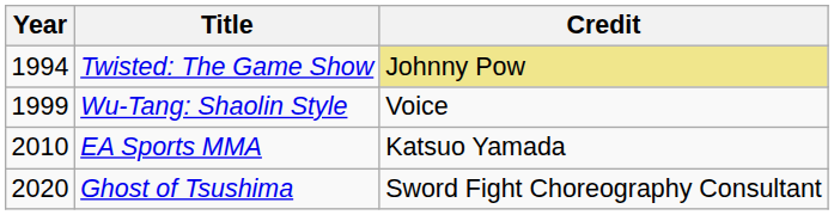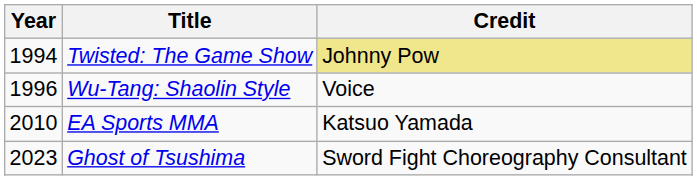Wu-Tang: Shaolin Style | Year: 1999 -> 1996
Ghost of Tsushima | Year: 2020 -> 2023
